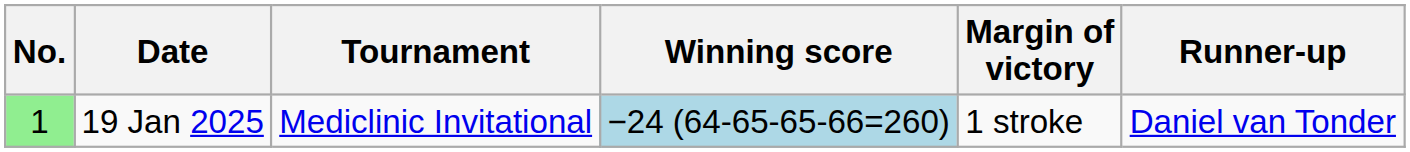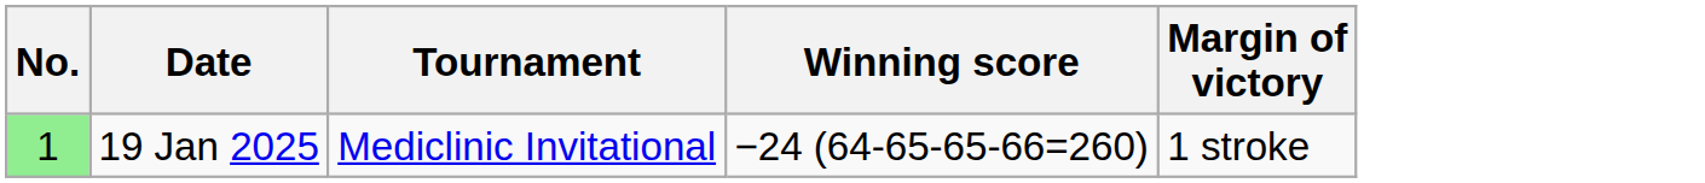- column: Runner-up | Daniel van Tonder
19 Jan 2025 | Winning score: lightblue background -> no background
